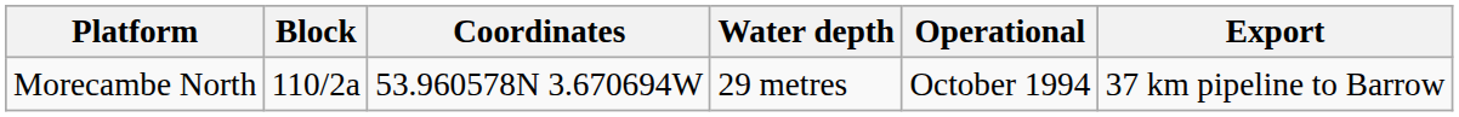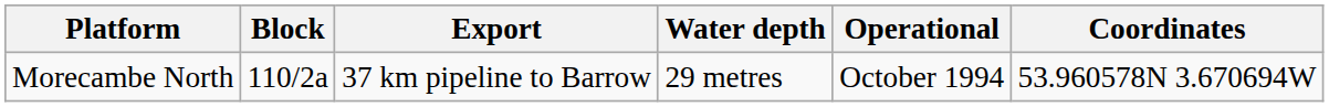columns swapped: Coordinates <-> Export
